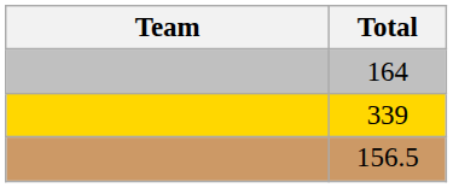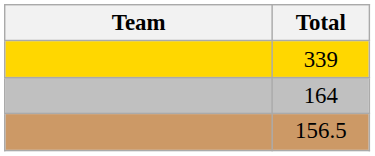rows swapped: 339 <-> 164
